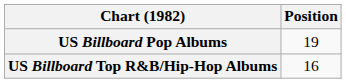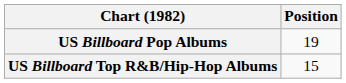US Billboard Top R&B/Hip-Hop Albums | Position: 16 -> 15
